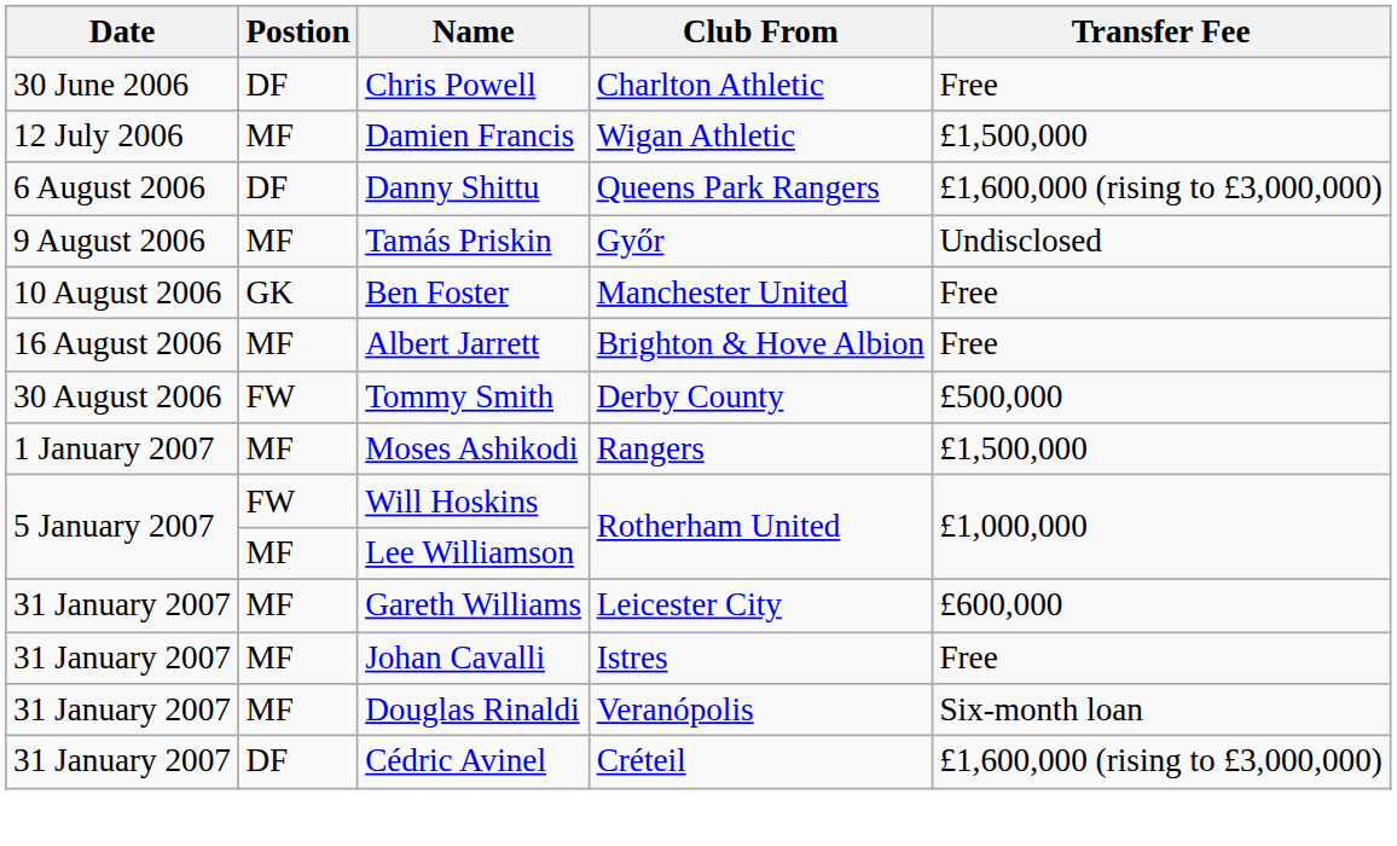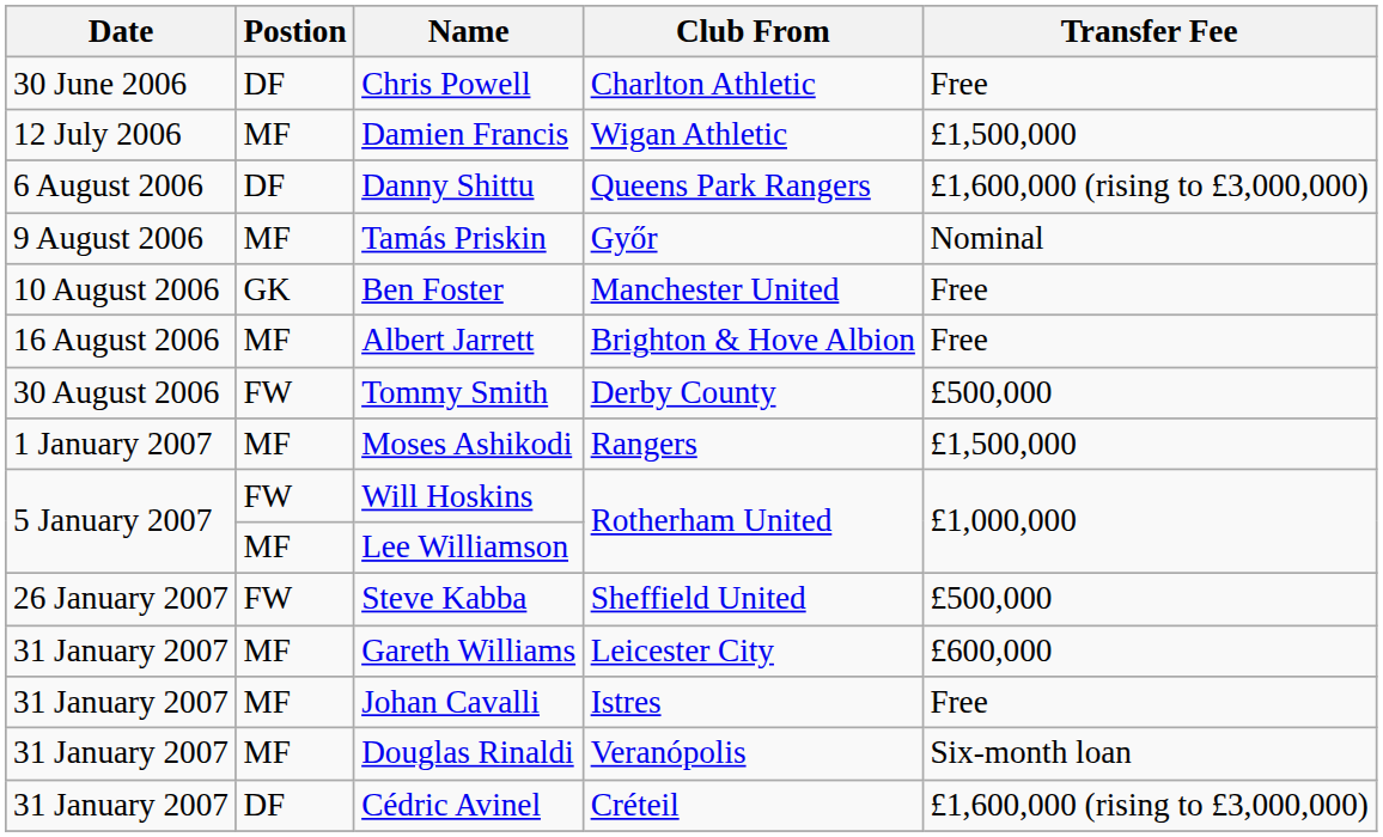Tamás Priskin | Transfer Fee: Undisclosed -> Nominal
+ row: 26 January 2007 | FW | Steve Kabba | Sheffield United | £500,000
